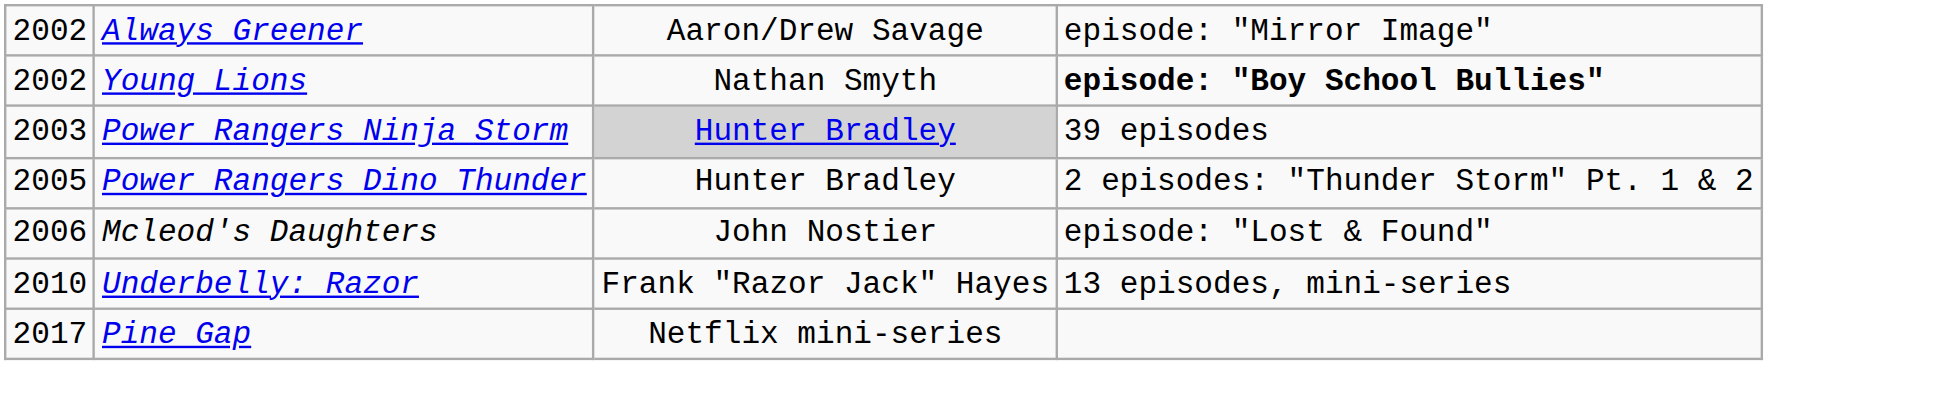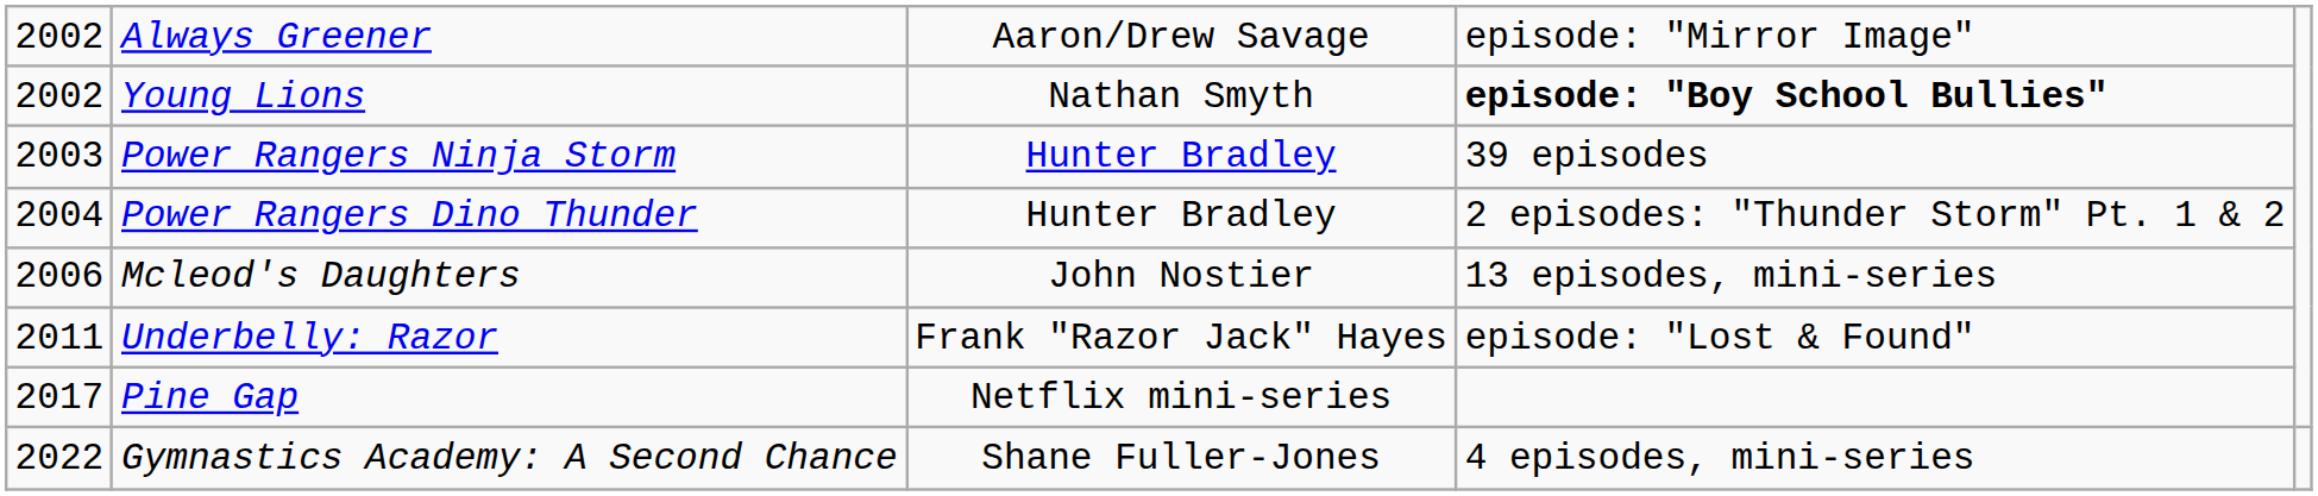Power Rangers Ninja Storm | column 3: lightgrey background -> no background
Power Rangers Dino Thunder | column 1: 2005 -> 2004
Mcleod's Daughters | column 4: episode: "Lost & Found" -> 13 episodes, mini-series
Underbelly: Razor | column 1: 2010 -> 2011
Underbelly: Razor | column 4: 13 episodes, mini-series -> episode: "Lost & Found"
+ row: 2022 | Gymnastics Academy: A Second Chance | Shane Fuller-Jones | 4 episodes, mini-series
